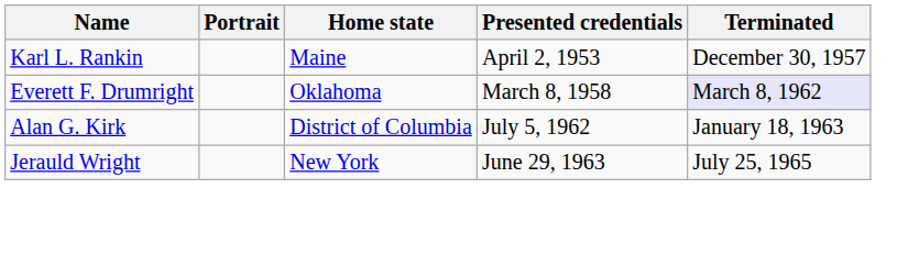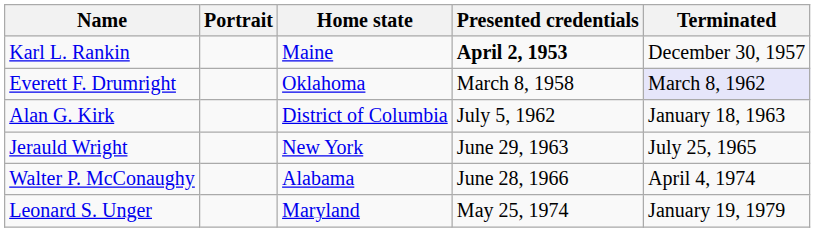Karl L. Rankin | Presented credentials: normal -> bold
+ row: Walter P. McConaughy | Alabama | June 28, 1966 | April 4, 1974
+ row: Leonard S. Unger | Maryland | May 25, 1974 | January 19, 1979
